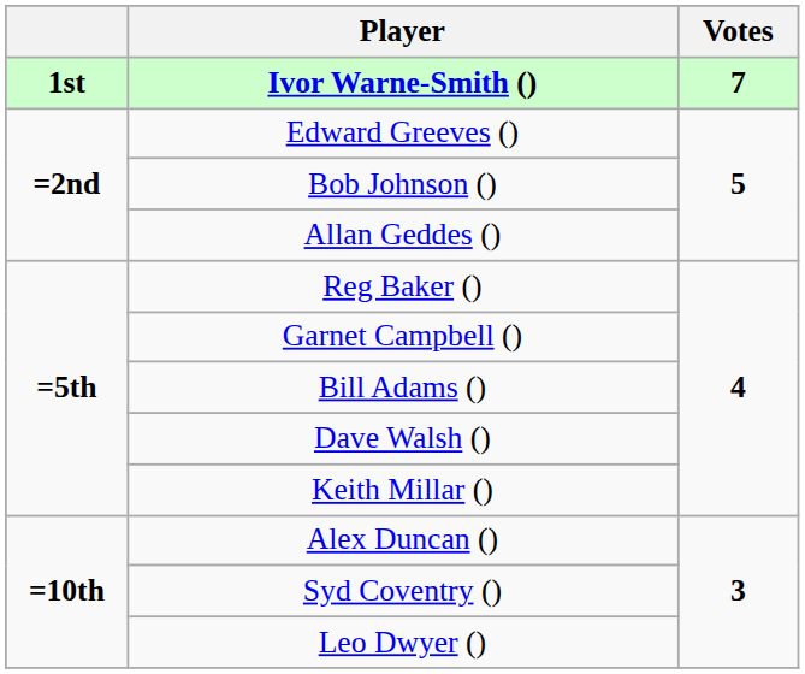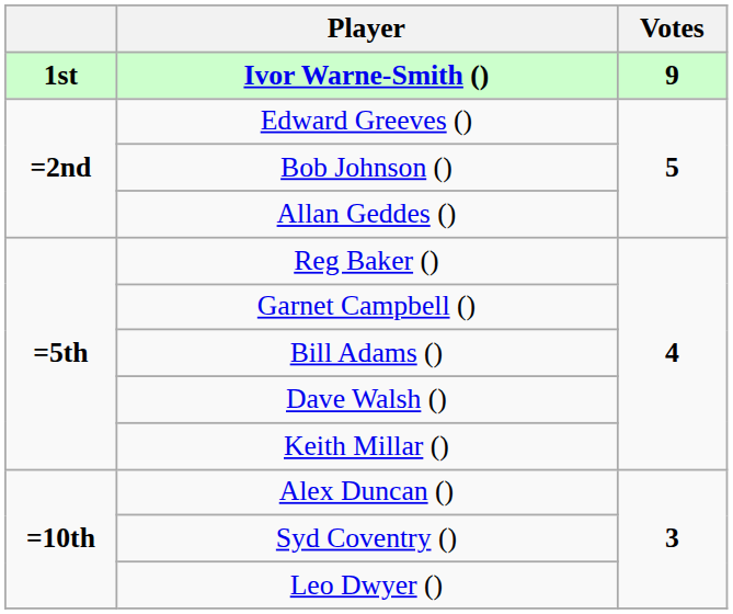Ivor Warne-Smith () | Votes: 7 -> 9
